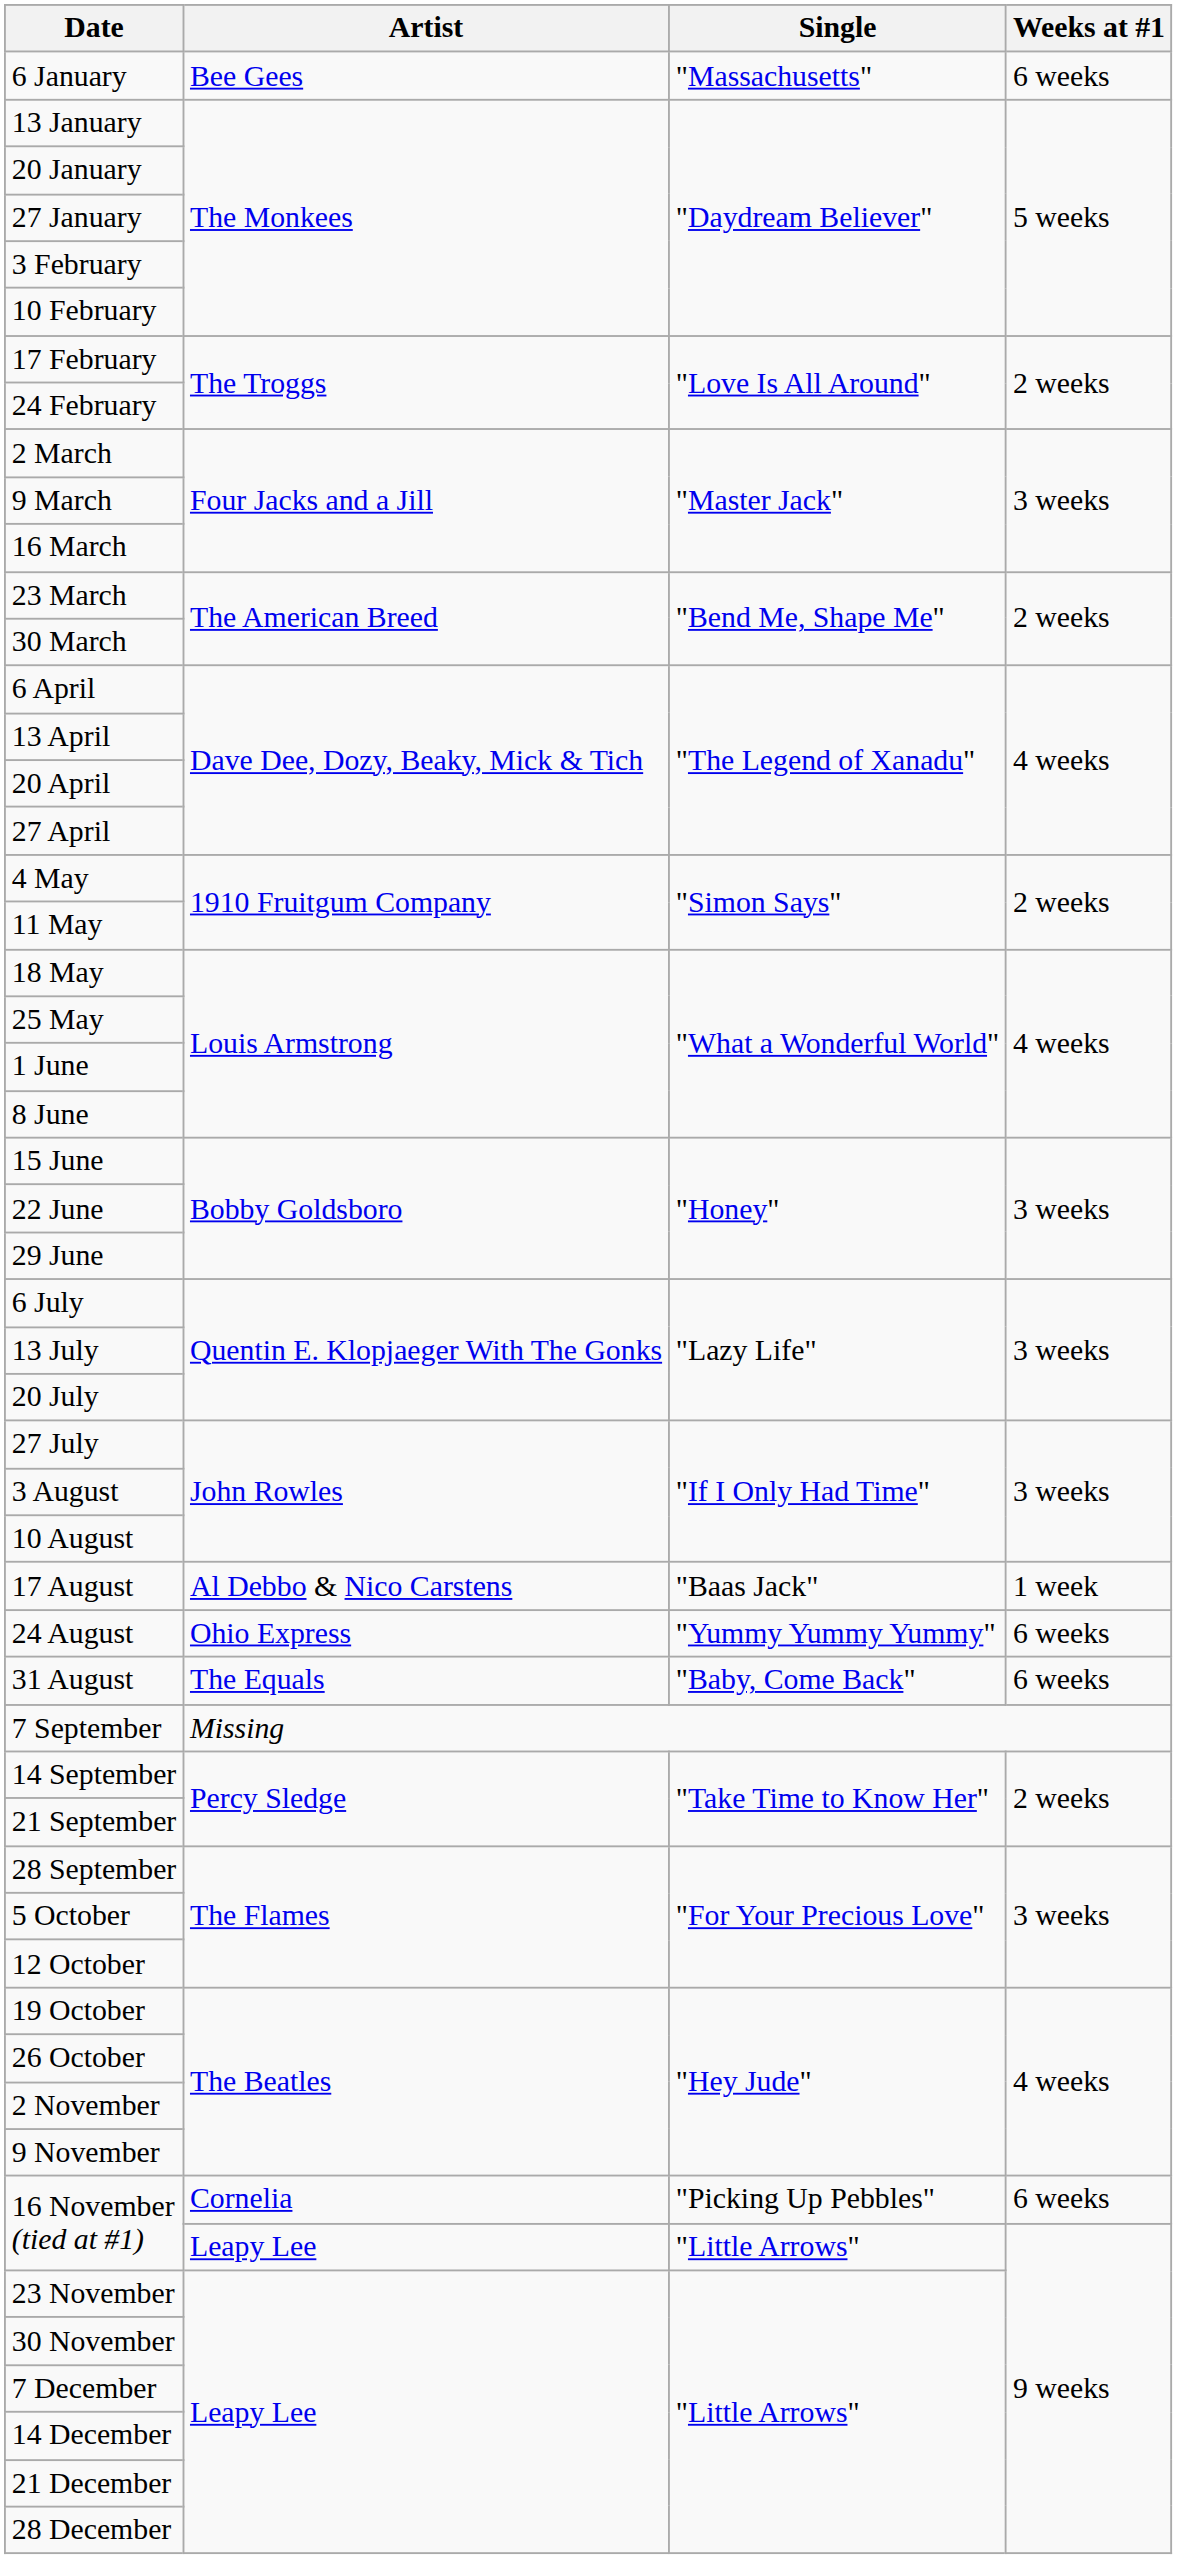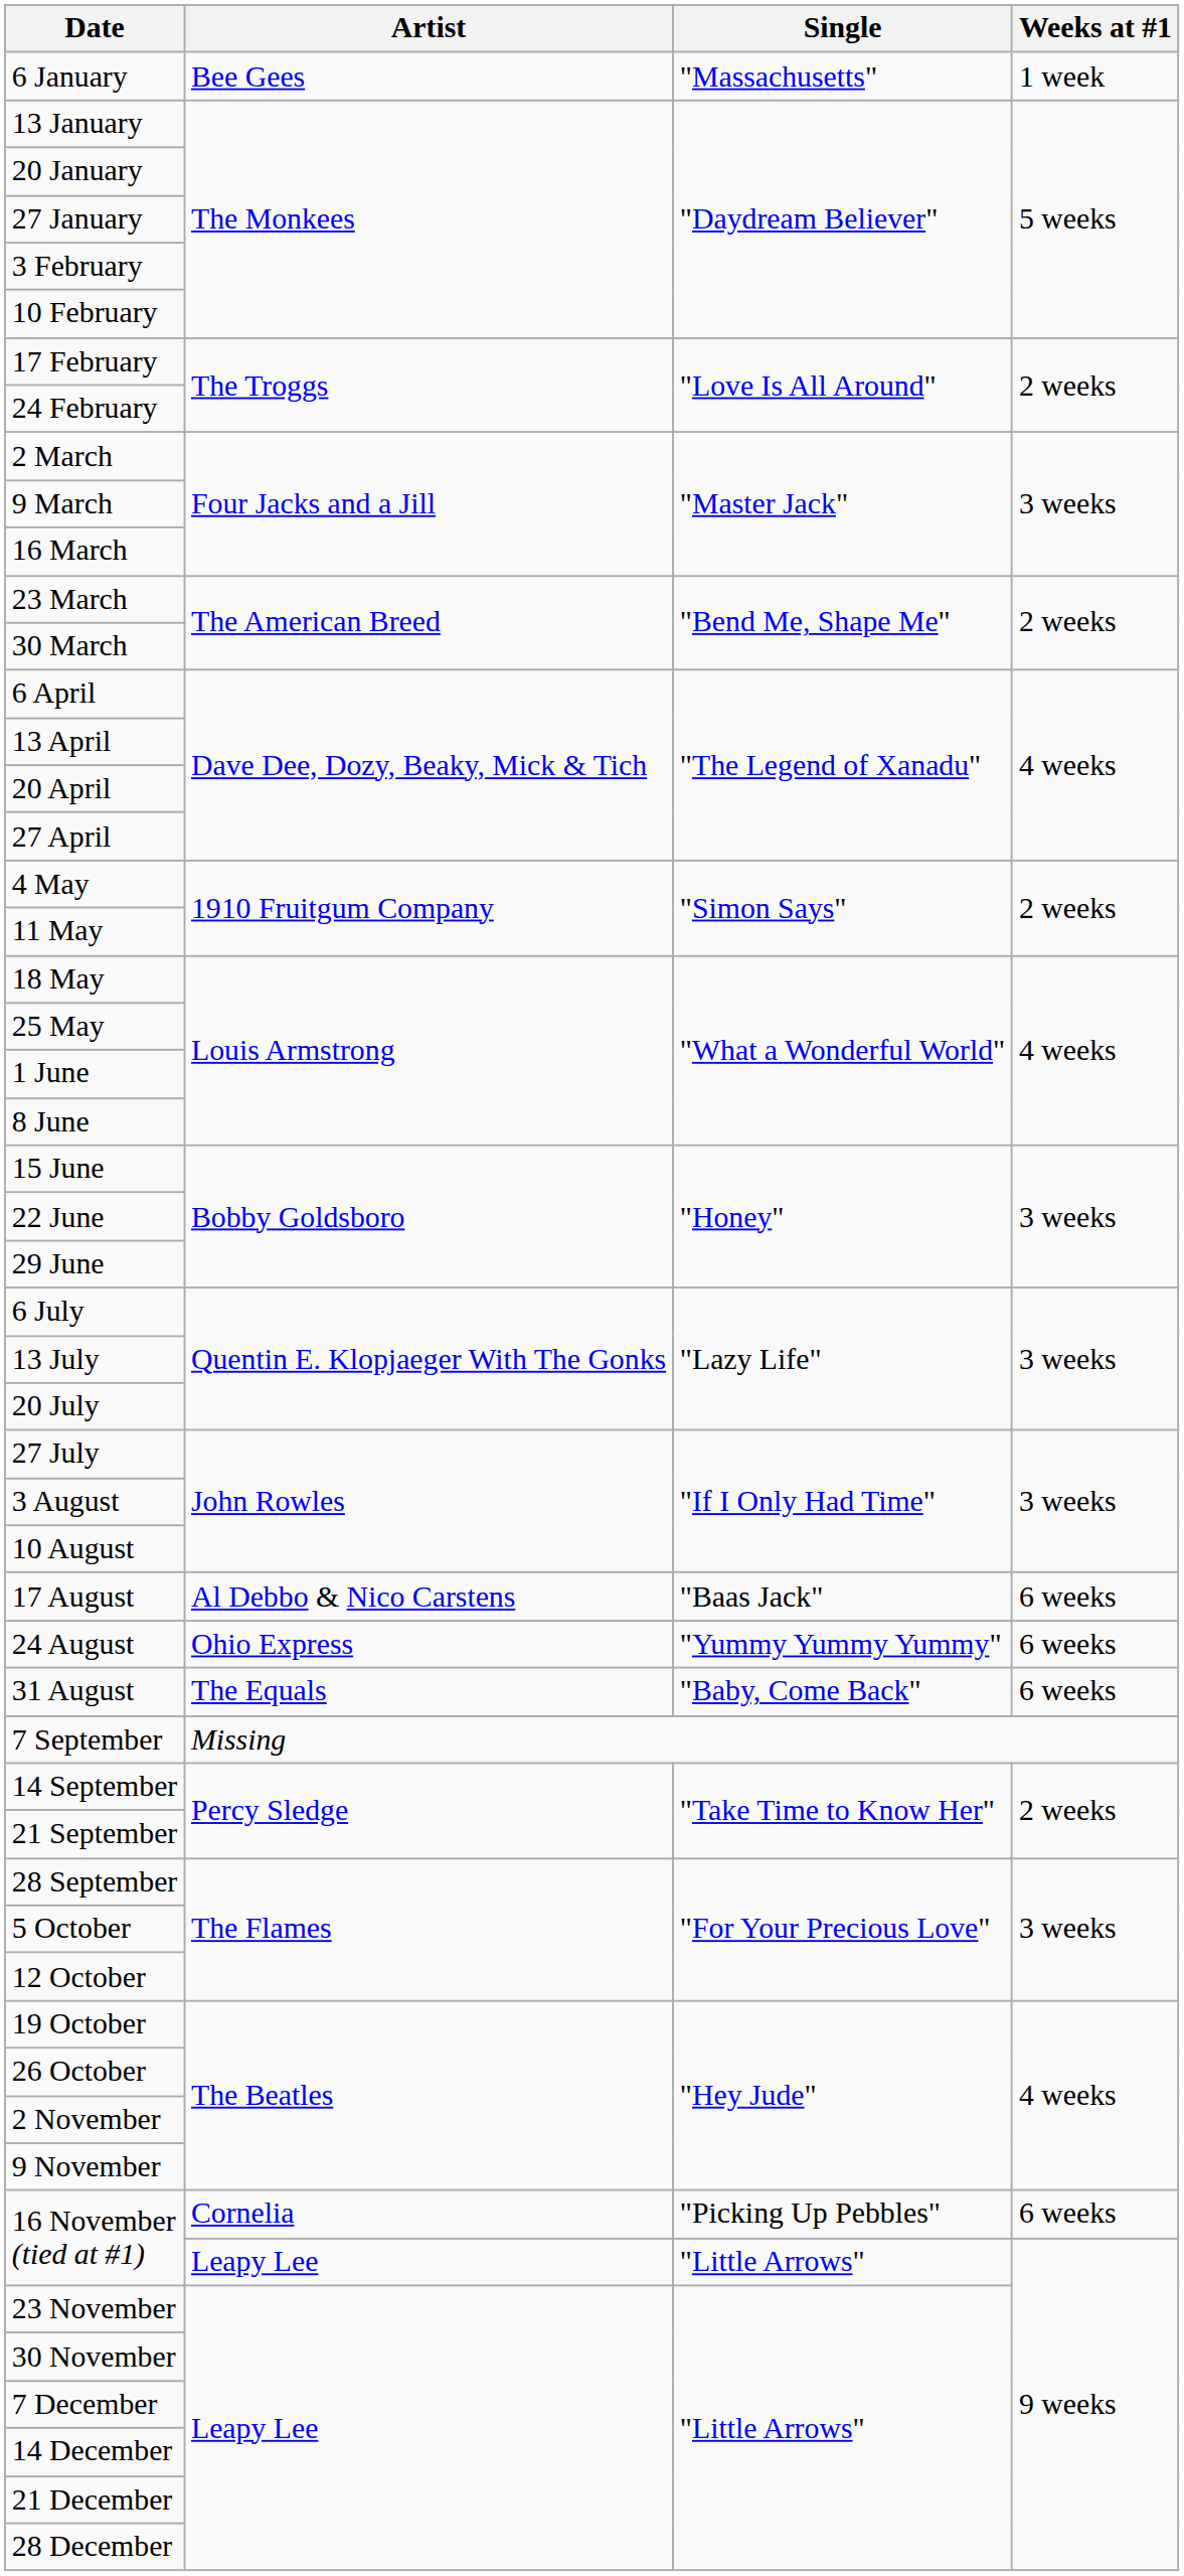6 January | Weeks at #1: 6 weeks -> 1 week
17 August | Weeks at #1: 1 week -> 6 weeks
